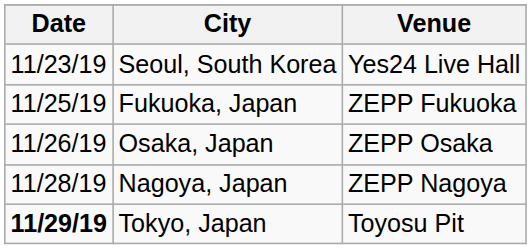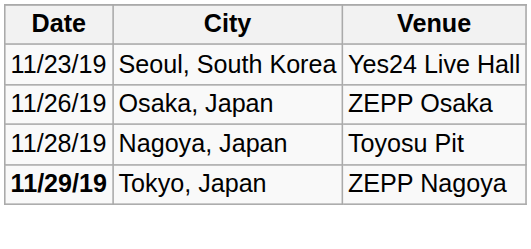- row: 11/25/19 | Fukuoka, Japan | ZEPP Fukuoka
Nagoya, Japan | Venue: ZEPP Nagoya -> Toyosu Pit
Tokyo, Japan | Venue: Toyosu Pit -> ZEPP Nagoya
